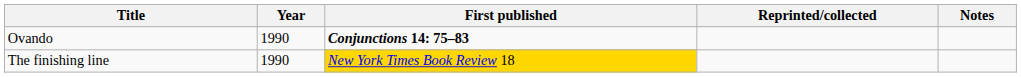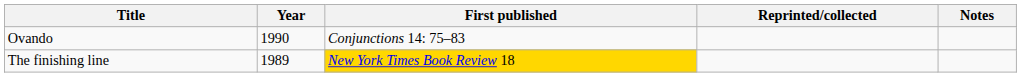Ovando | First published: bold -> normal
The finishing line | Year: 1990 -> 1989
